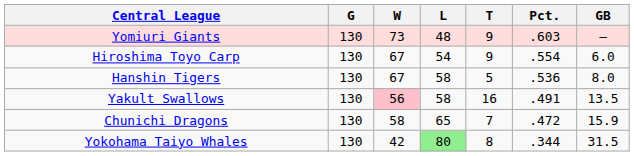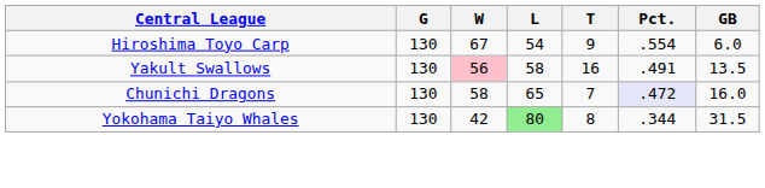- row: Yomiuri Giants | 130 | 73 | 48 | 9 | .603 | –
- row: Hanshin Tigers | 130 | 67 | 58 | 5 | .536 | 8.0
Chunichi Dragons | Pct.: no background -> lavender background
Chunichi Dragons | GB: 15.9 -> 16.0
